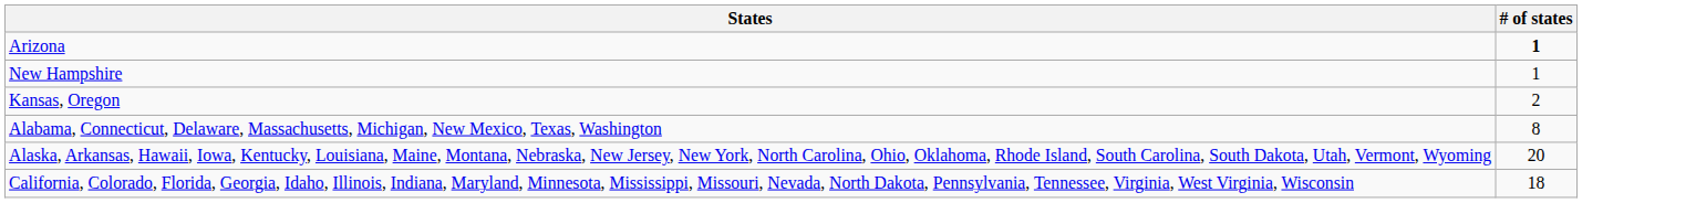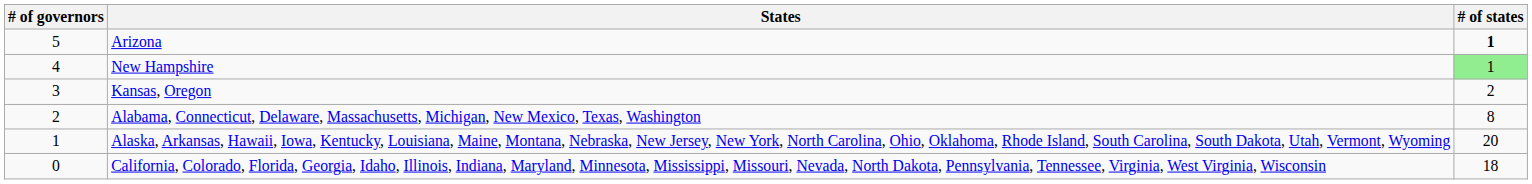+ column: # of governors | 5 | 4 | 3 | 2 | 1 | 0
New Hampshire | # of states: no background -> lightgreen background
